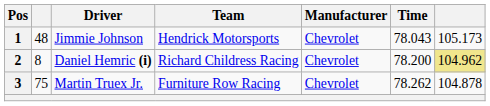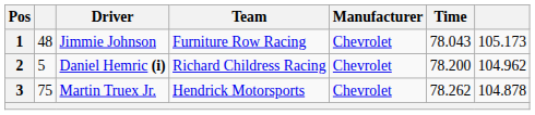1 | Team: Hendrick Motorsports -> Furniture Row Racing
2 | column 2: 8 -> 5
2 | column 7: khaki background -> no background
3 | Team: Furniture Row Racing -> Hendrick Motorsports
